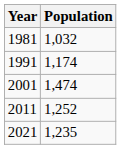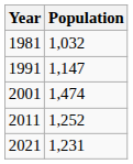1991 | Population: 1,174 -> 1,147
2021 | Population: 1,235 -> 1,231
